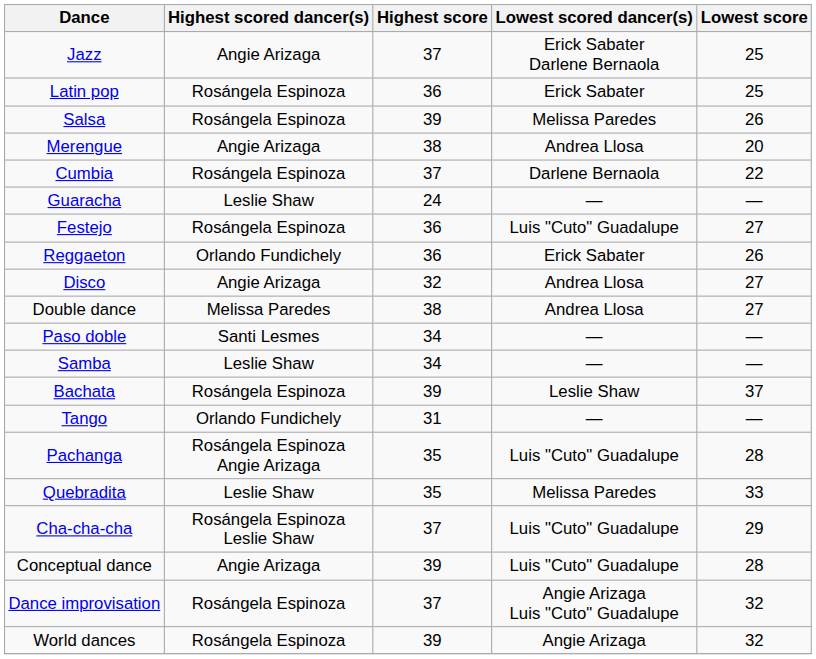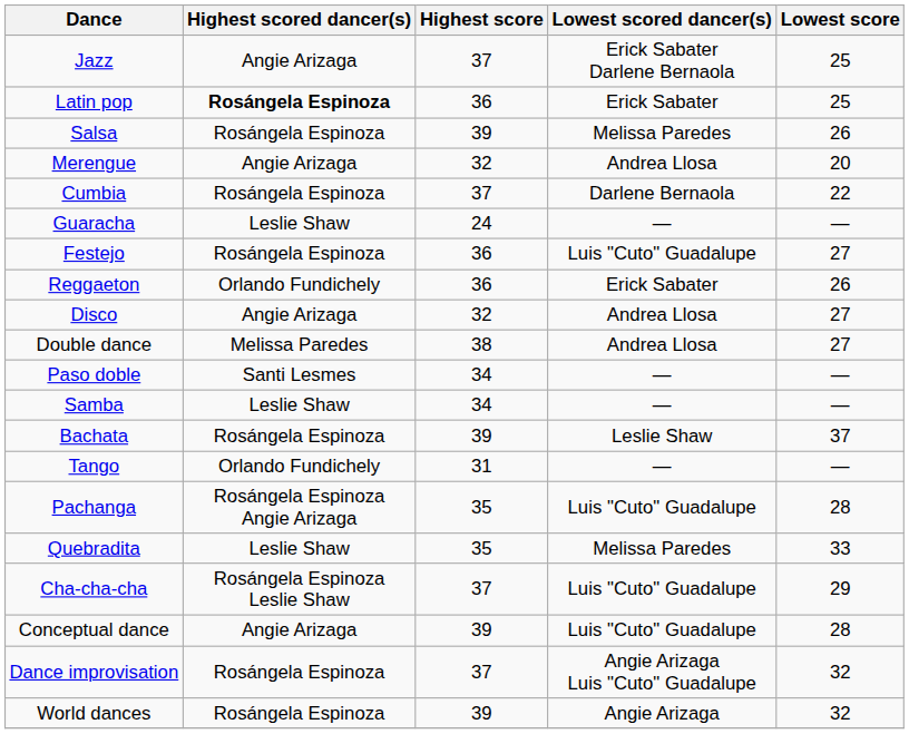Latin pop | Highest scored dancer(s): normal -> bold
Merengue | Highest score: 38 -> 32
